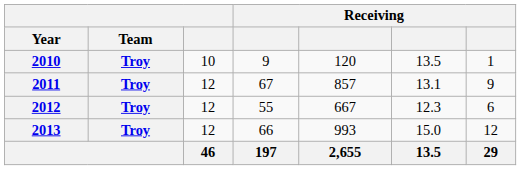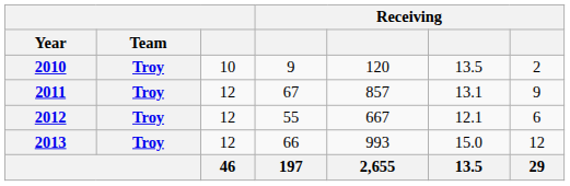2010 | column 7: 1 -> 2
2012 | column 6: 12.3 -> 12.1
